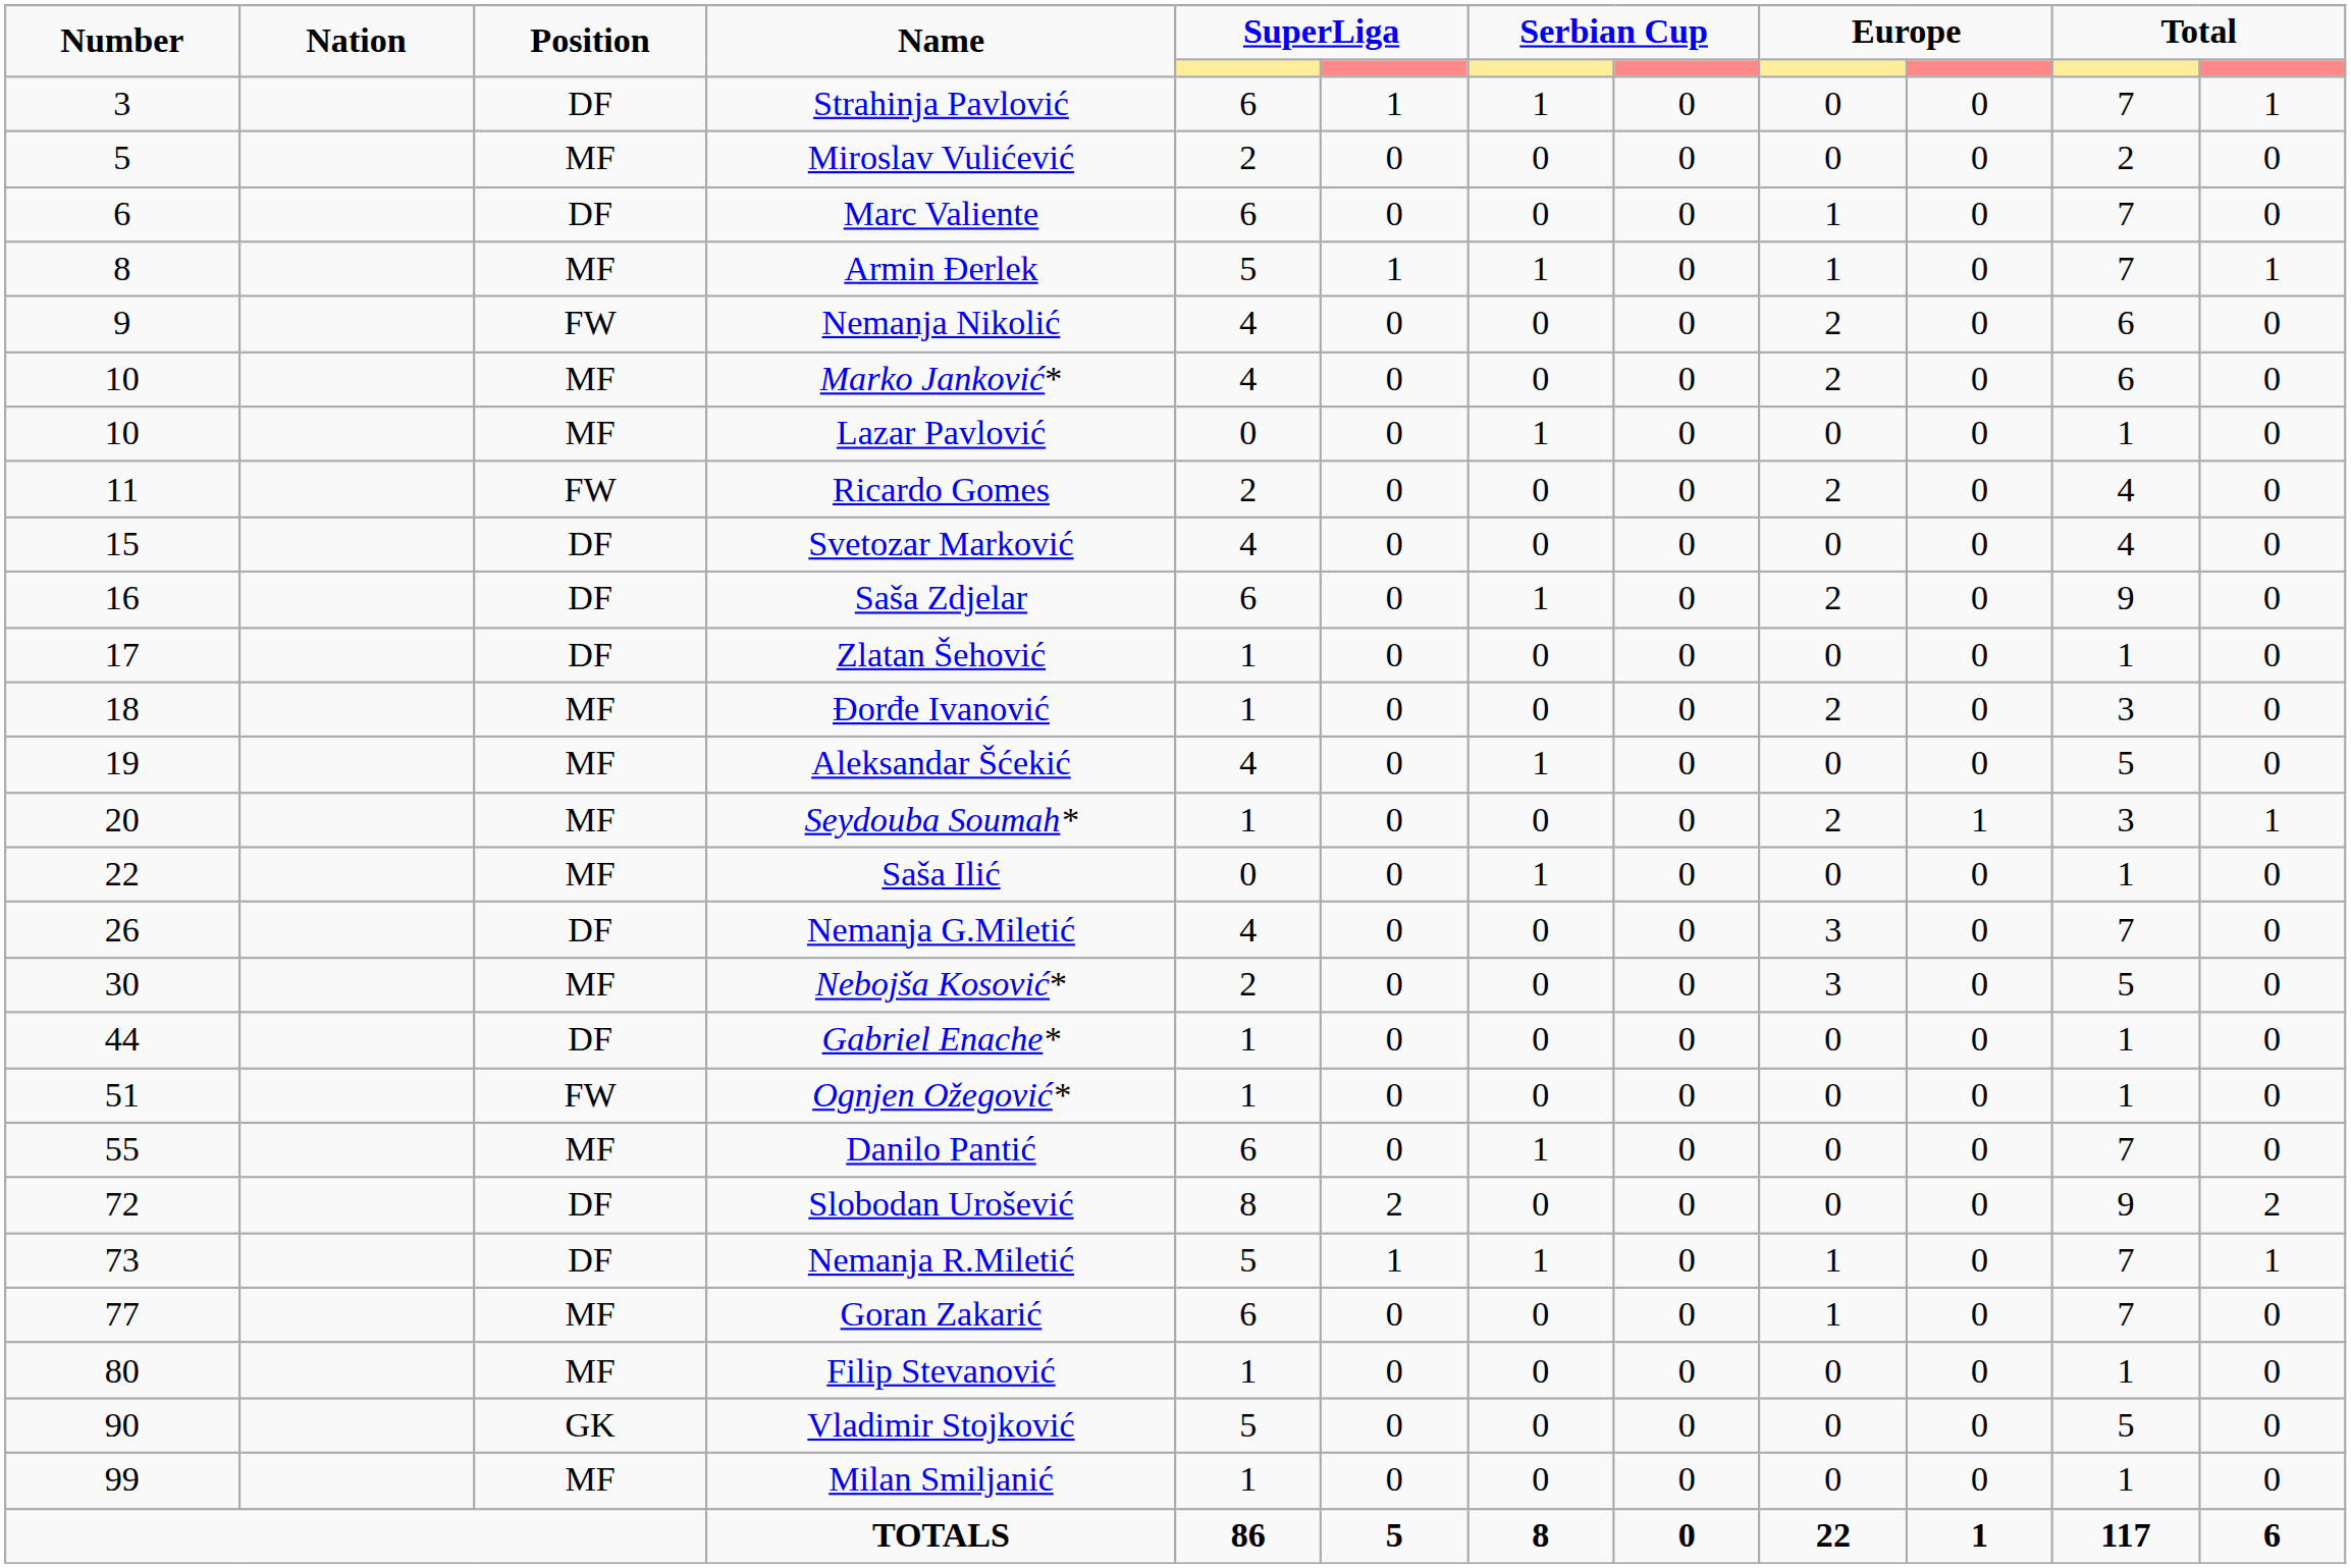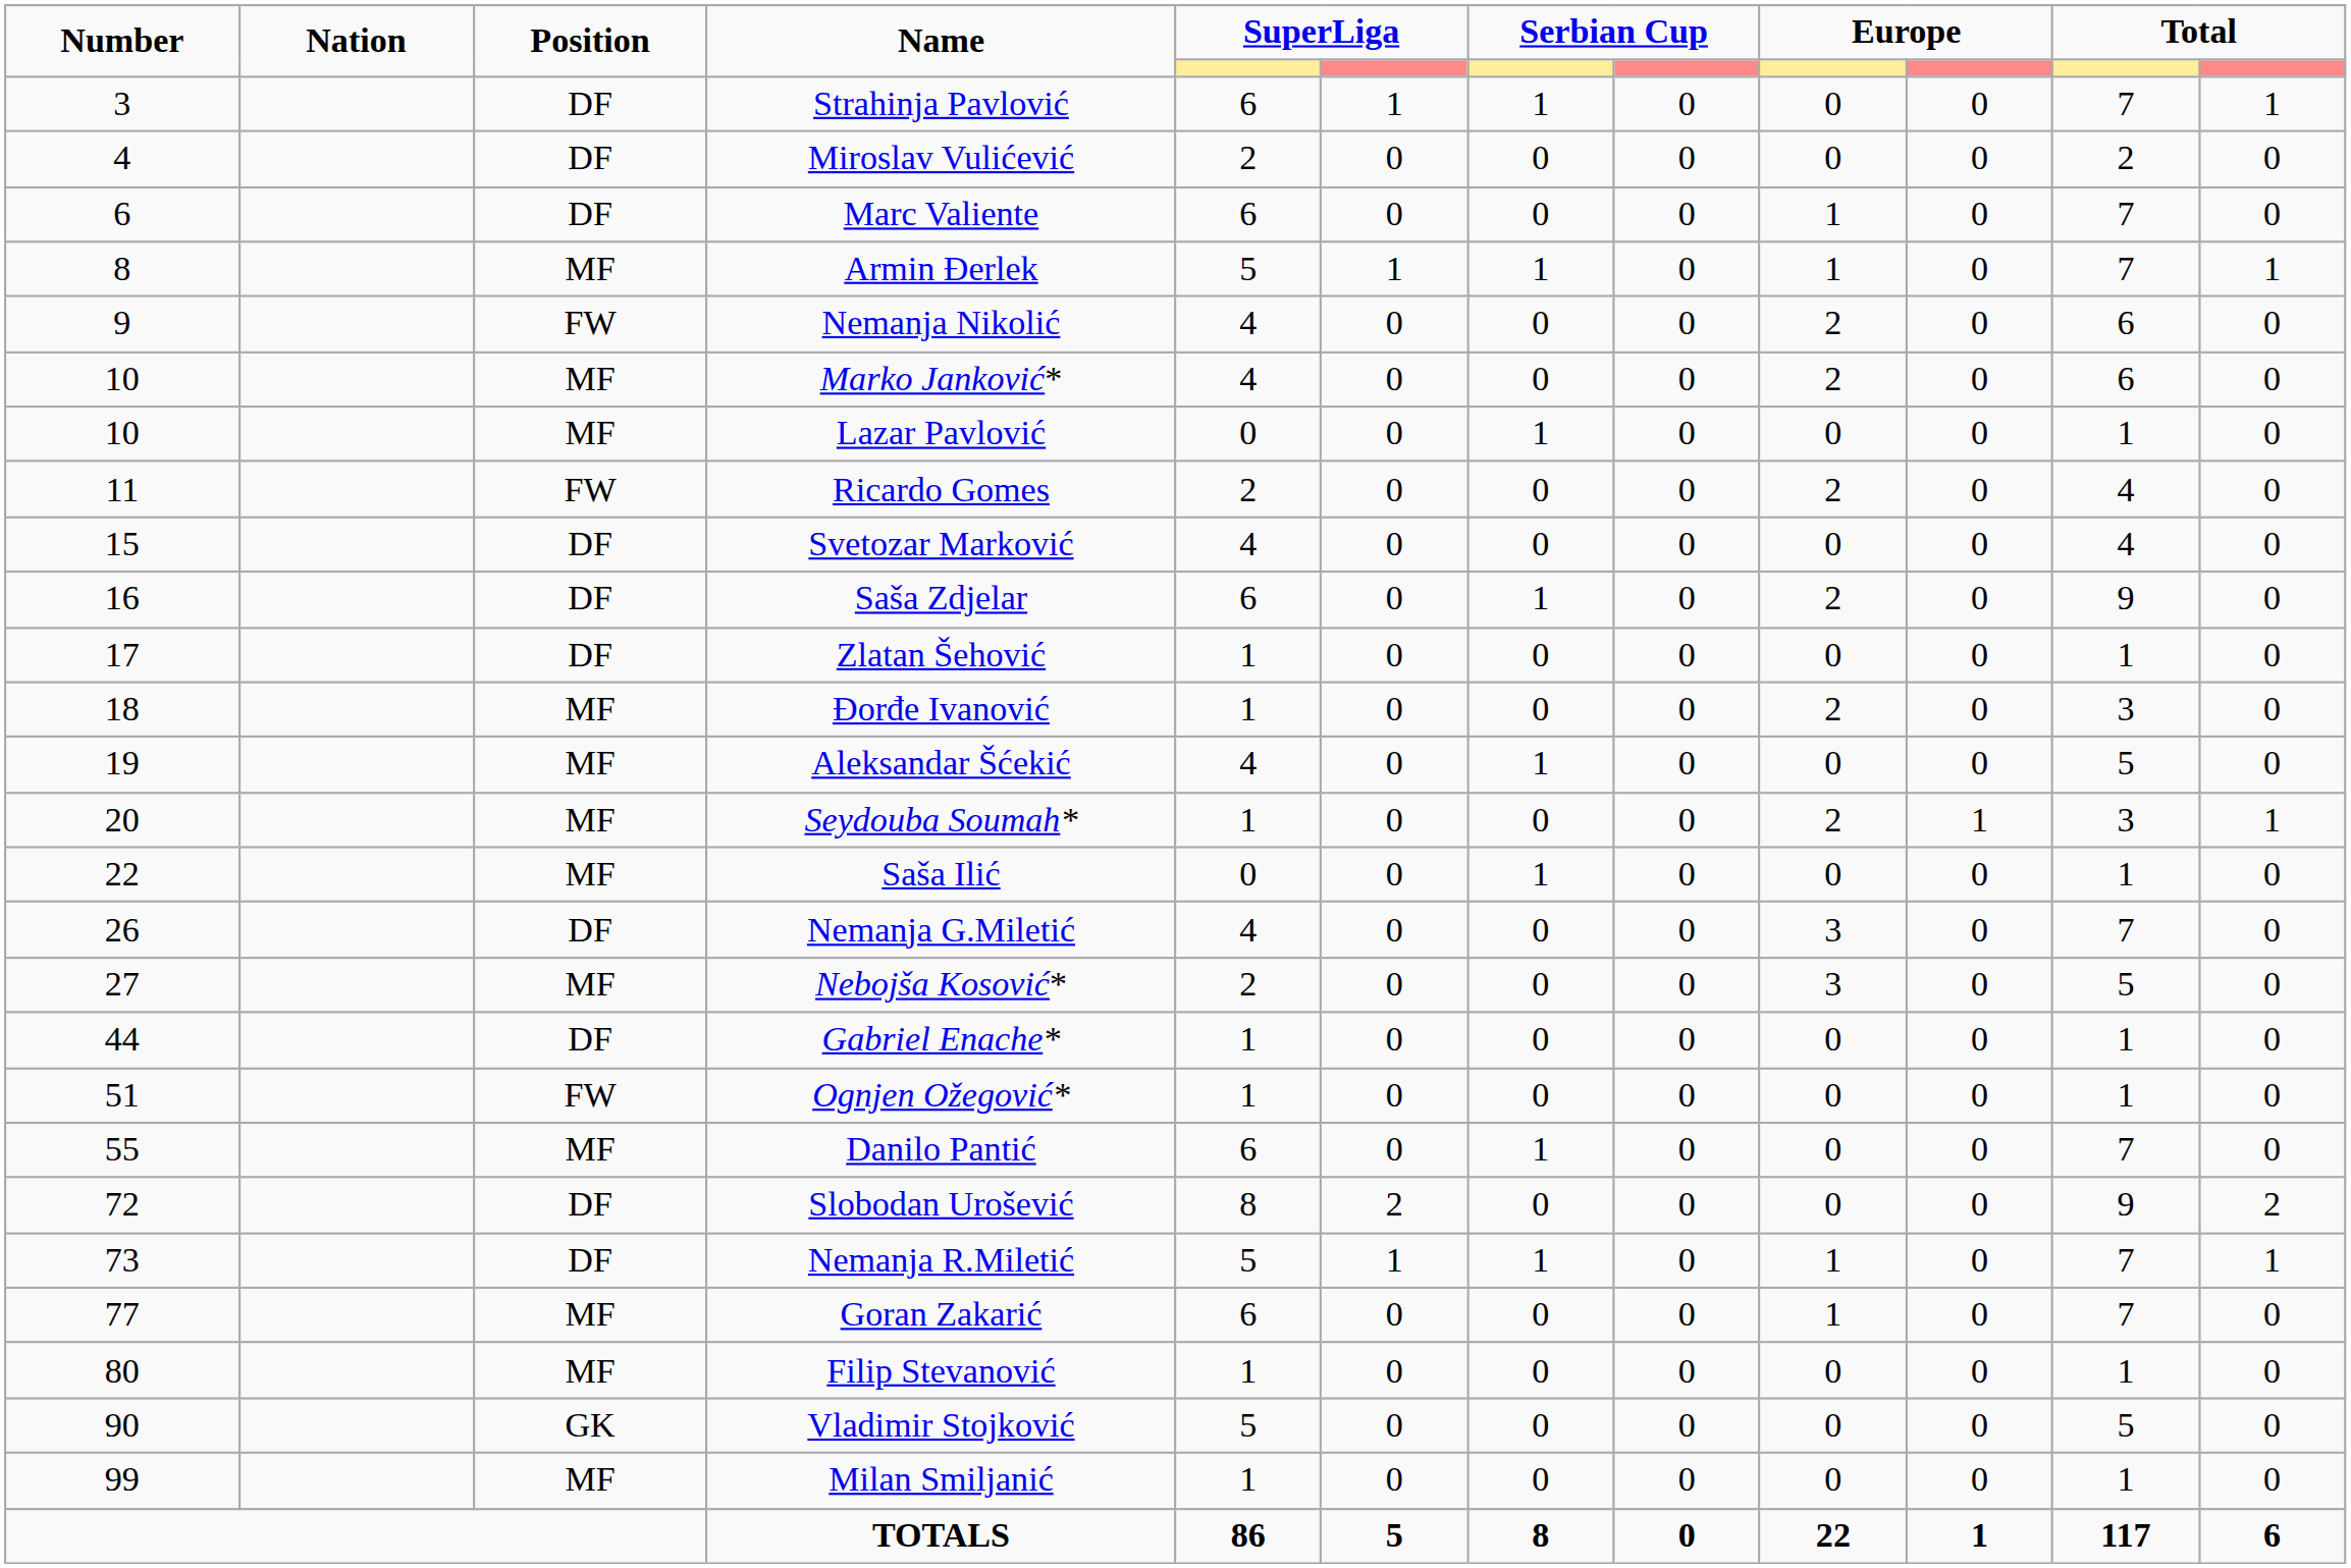Miroslav Vulićević | Number: 5 -> 4
Miroslav Vulićević | Position: MF -> DF
Nebojša Kosović* | Number: 30 -> 27
